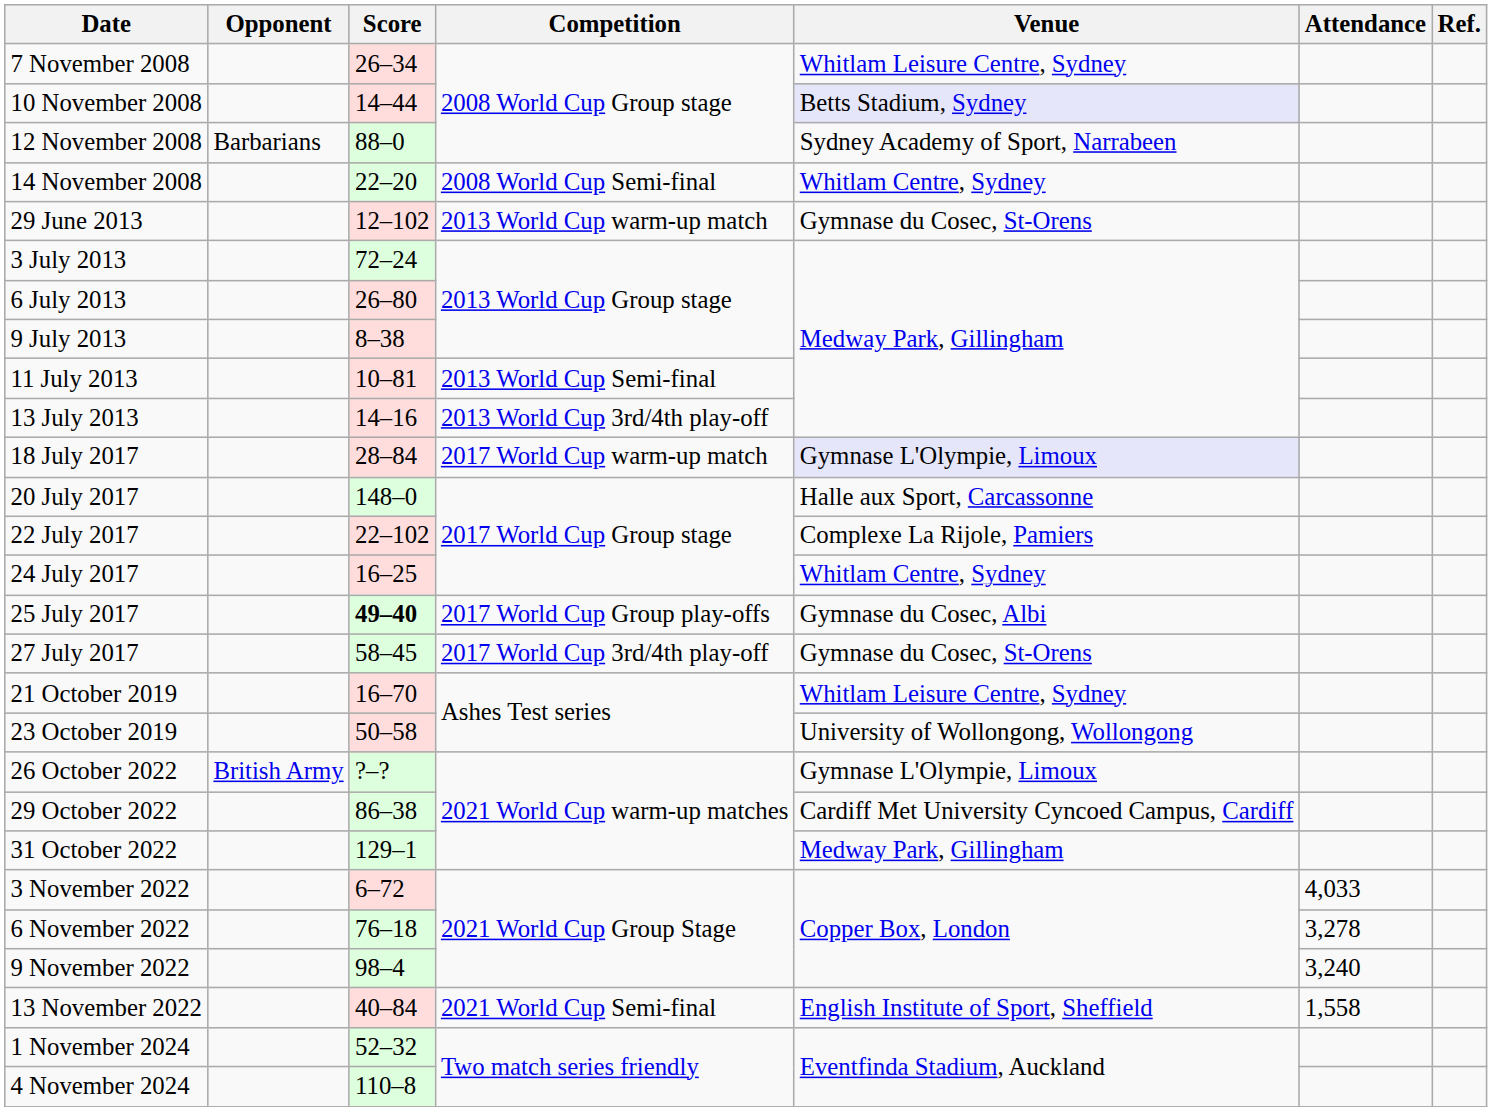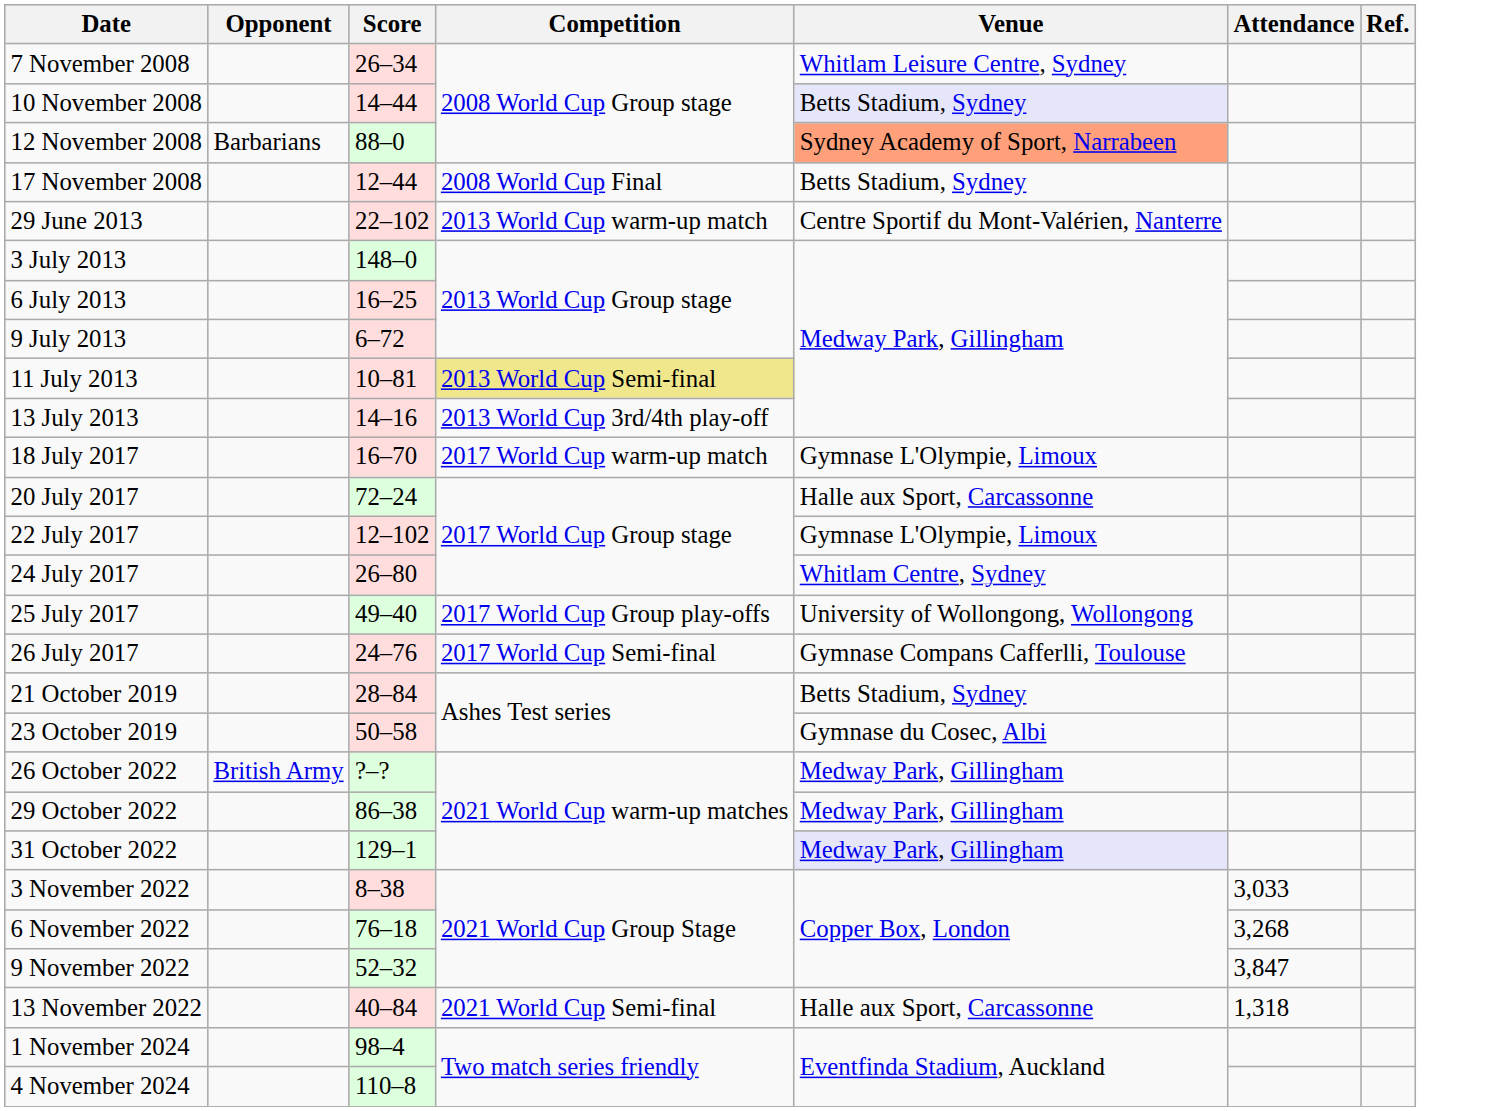12 November 2008 | Venue: no background -> lightsalmon background
- row: 14 November 2008 | 22–20 | 2008 World Cup Semi-final | Whitlam Centre, Sydney
+ row: 17 November 2008 | 12–44 | 2008 World Cup Final | Betts Stadium, Sydney
29 June 2013 | Score: 12–102 -> 22–102
29 June 2013 | Venue: Gymnase du Cosec, St-Orens -> Centre Sportif du Mont-Valérien, Nanterre
3 July 2013 | Score: 72–24 -> 148–0
6 July 2013 | Score: 26–80 -> 16–25
9 July 2013 | Score: 8–38 -> 6–72
11 July 2013 | Competition: no background -> khaki background
18 July 2017 | Score: 28–84 -> 16–70
18 July 2017 | Venue: lavender background -> no background
20 July 2017 | Score: 148–0 -> 72–24
22 July 2017 | Score: 22–102 -> 12–102
22 July 2017 | Venue: Complexe La Rijole, Pamiers -> Gymnase L'Olympie, Limoux
24 July 2017 | Score: 16–25 -> 26–80
25 July 2017 | Score: bold -> normal
25 July 2017 | Venue: Gymnase du Cosec, Albi -> University of Wollongong, Wollongong
+ row: 26 July 2017 | 24–76 | 2017 World Cup Semi-final | Gymnase Compans Cafferlli, Toulouse
- row: 27 July 2017 | 58–45 | 2017 World Cup 3rd/4th play-off | Gymnase du Cosec, St-Orens
21 October 2019 | Score: 16–70 -> 28–84
21 October 2019 | Venue: Whitlam Leisure Centre, Sydney -> Betts Stadium, Sydney
23 October 2019 | Venue: University of Wollongong, Wollongong -> Gymnase du Cosec, Albi
26 October 2022 | Venue: Gymnase L'Olympie, Limoux -> Medway Park, Gillingham
29 October 2022 | Venue: Cardiff Met University Cyncoed Campus, Cardiff -> Medway Park, Gillingham
31 October 2022 | Venue: no background -> lavender background
3 November 2022 | Score: 6–72 -> 8–38
3 November 2022 | Attendance: 4,033 -> 3,033
6 November 2022 | Attendance: 3,278 -> 3,268
9 November 2022 | Score: 98–4 -> 52–32
9 November 2022 | Attendance: 3,240 -> 3,847
13 November 2022 | Venue: English Institute of Sport, Sheffield -> Halle aux Sport, Carcassonne
13 November 2022 | Attendance: 1,558 -> 1,318
1 November 2024 | Score: 52–32 -> 98–4
